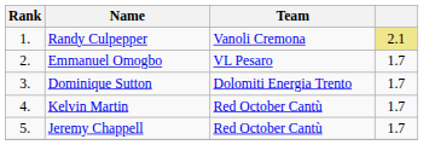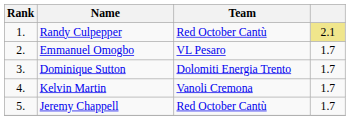Randy Culpepper | Team: Vanoli Cremona -> Red October Cantù
Kelvin Martin | Team: Red October Cantù -> Vanoli Cremona
